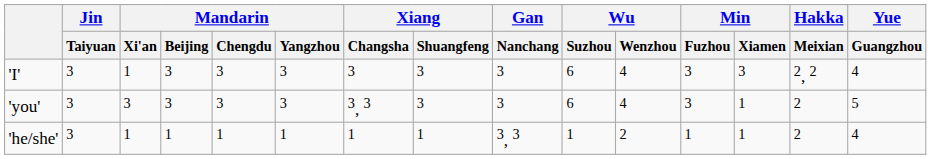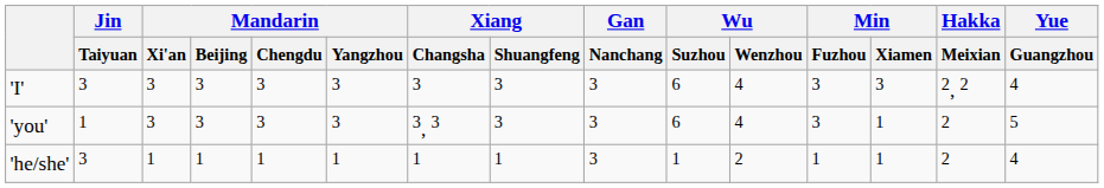'I' | Mandarin / Xi'an: 1 -> 3
'you' | Jin / Taiyuan: 3 -> 1
'he/she' | Gan / Nanchang: 3, 3 -> 3
